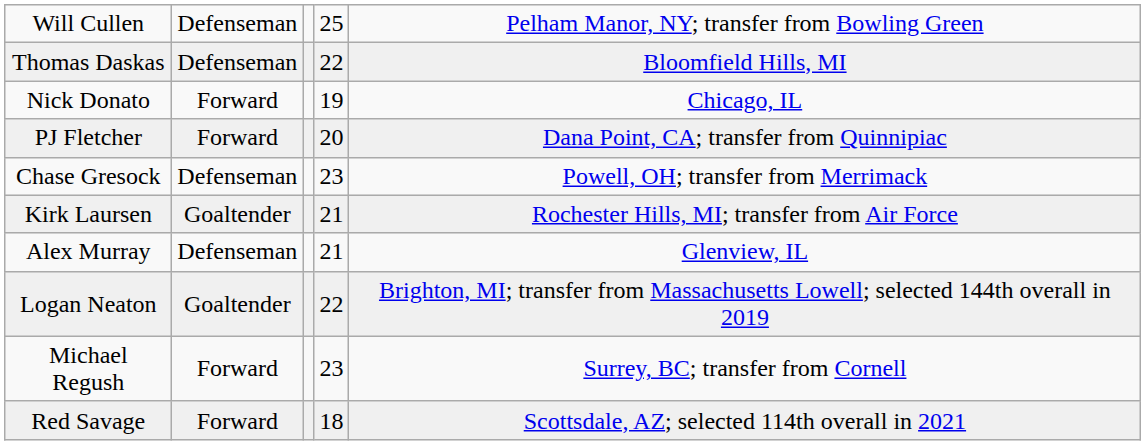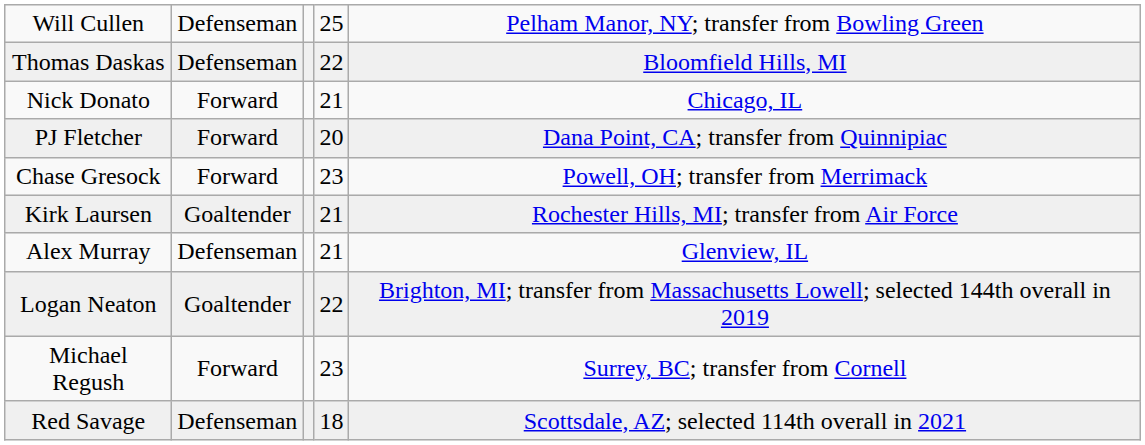Nick Donato | column 4: 19 -> 21
Chase Gresock | column 2: Defenseman -> Forward
Red Savage | column 2: Forward -> Defenseman
